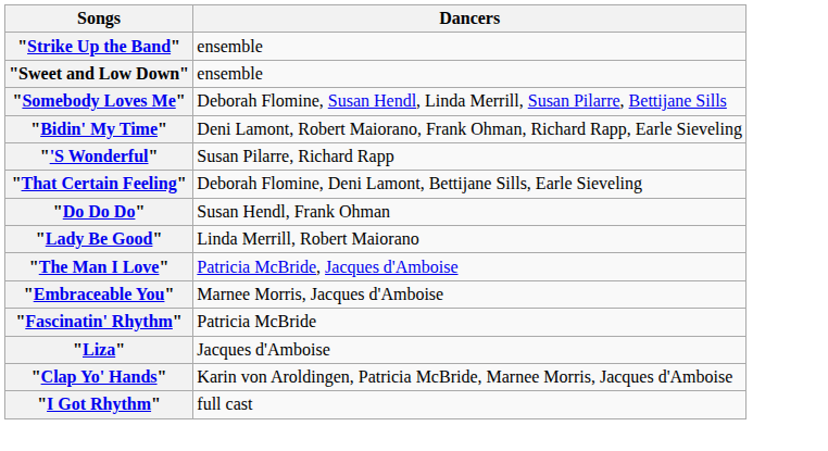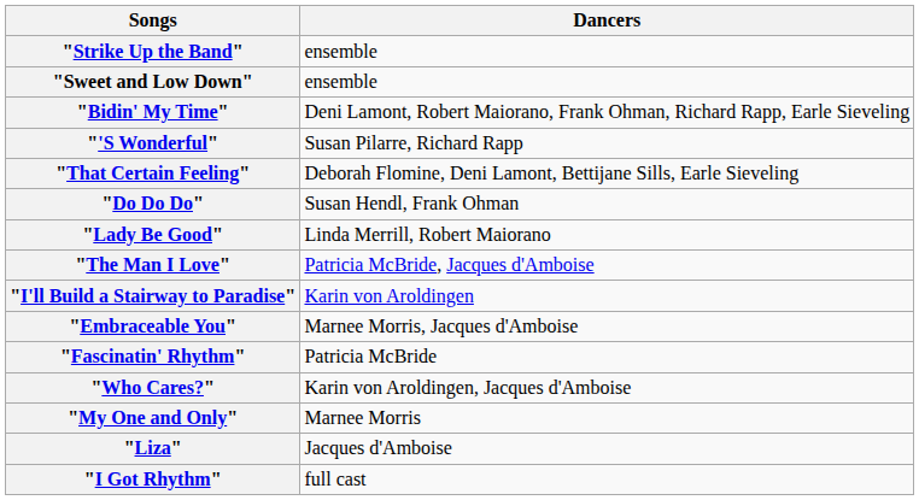- row: "Somebody Loves Me" | Deborah Flomine, Susan Hendl, Linda Merrill, Susan Pilarre, Bettijane Sills
+ row: "I'll Build a Stairway to Paradise" | Karin von Aroldingen
+ row: "Who Cares?" | Karin von Aroldingen, Jacques d'Amboise
+ row: "My One and Only" | Marnee Morris
- row: "Clap Yo' Hands" | Karin von Aroldingen, Patricia McBride, Marnee Morris, Jacques d'Amboise
